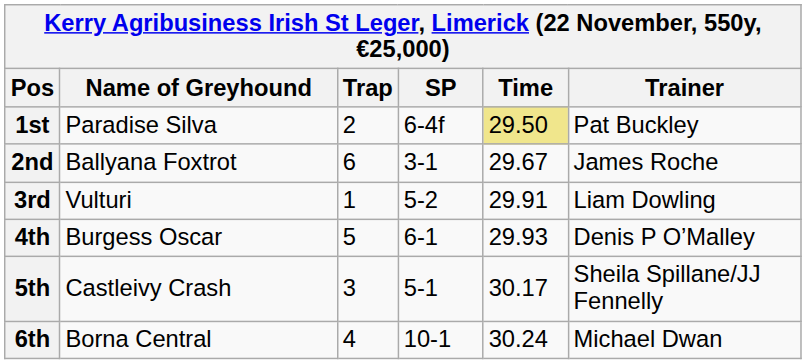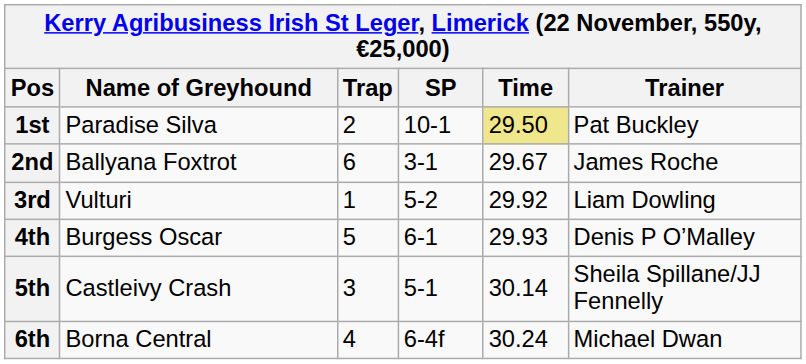1st | SP: 6-4f -> 10-1
3rd | Time: 29.91 -> 29.92
5th | Time: 30.17 -> 30.14
6th | SP: 10-1 -> 6-4f
